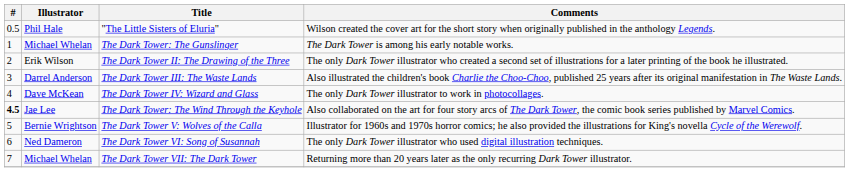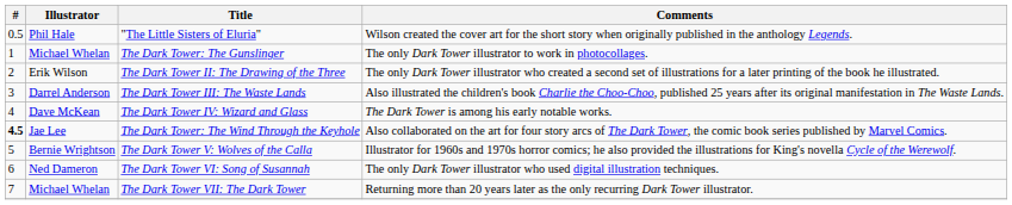The Dark Tower: The Gunslinger | Comments: The Dark Tower is among his early notable works. -> The only Dark Tower illustrator to work in photocollages.
The Dark Tower IV: Wizard and Glass | Comments: The only Dark Tower illustrator to work in photocollages. -> The Dark Tower is among his early notable works.
